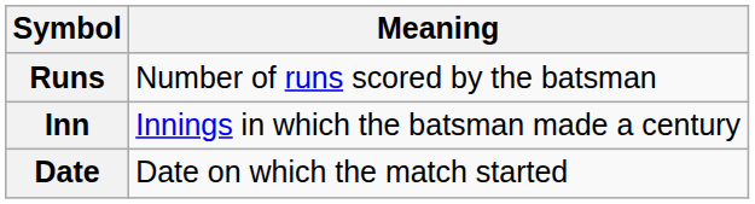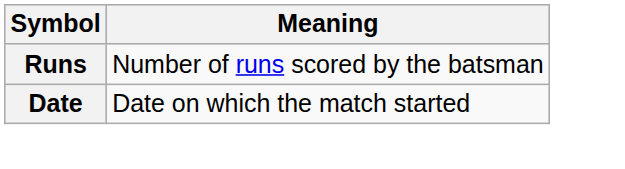- row: Inn | Innings in which the batsman made a century
